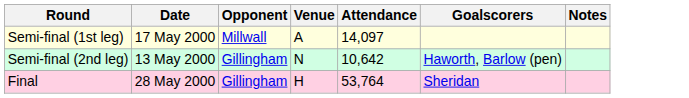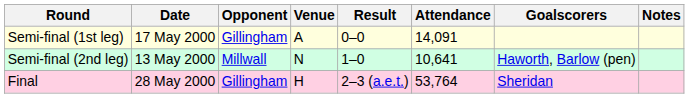+ column: Result | 0–0 | 1–0 | 2–3 (a.e.t.)
Semi-final (1st leg) | Opponent: Millwall -> Gillingham
Semi-final (1st leg) | Attendance: 14,097 -> 14,091
Semi-final (2nd leg) | Opponent: Gillingham -> Millwall
Semi-final (2nd leg) | Attendance: 10,642 -> 10,641
